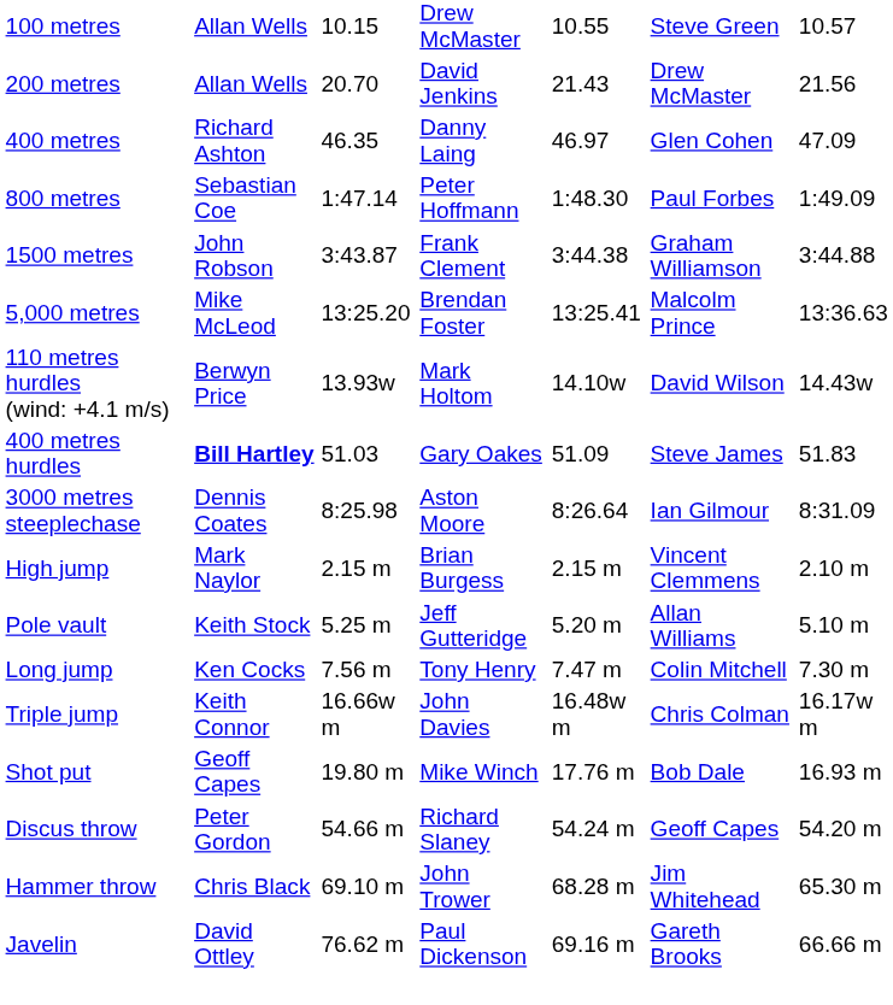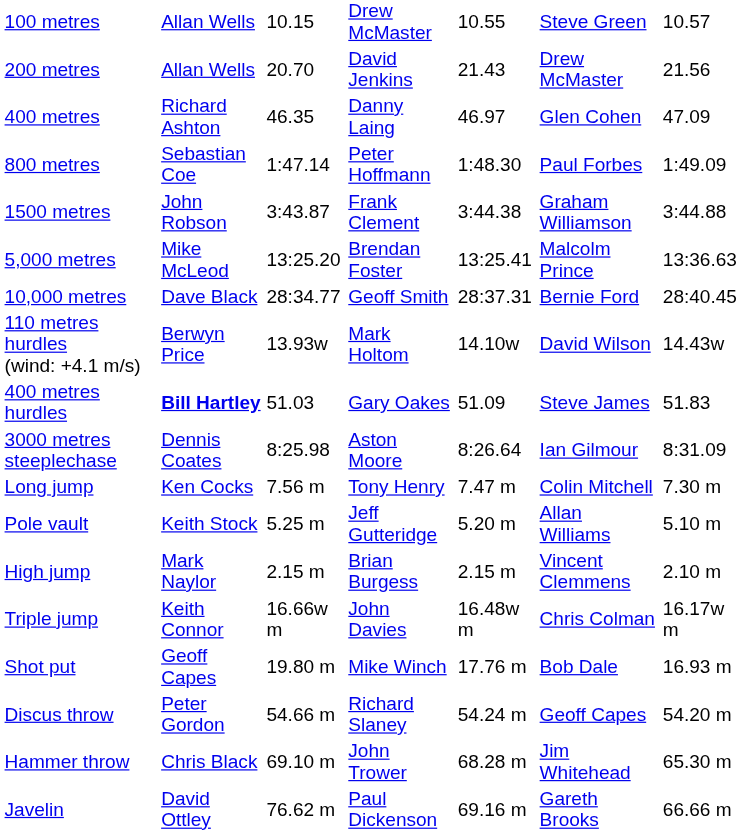+ row: 10,000 metres | Dave Black | 28:34.77 | Geoff Smith | 28:37.31 | Bernie Ford | 28:40.45
rows swapped: High jump <-> Long jump
